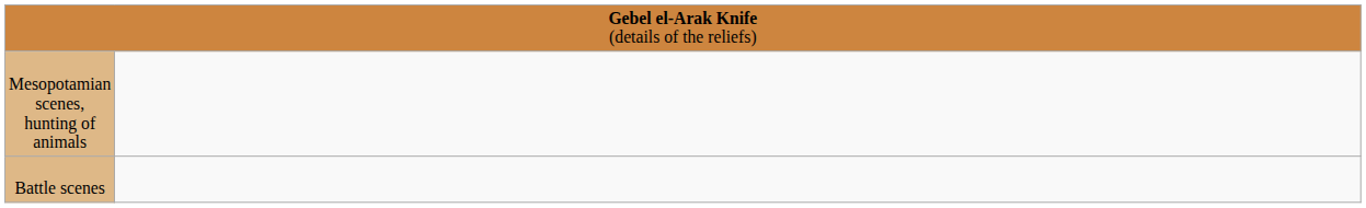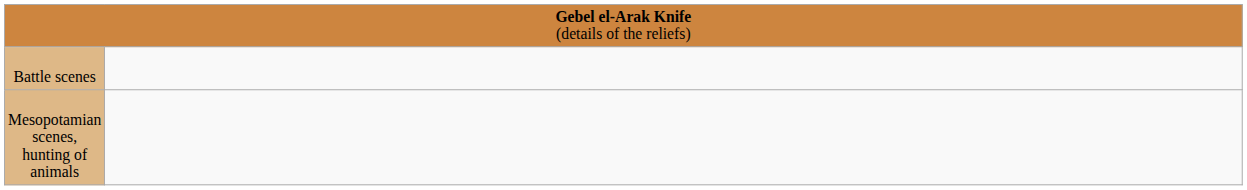rows swapped: Mesopotamian scenes, hunting of animals <-> Battle scenes
